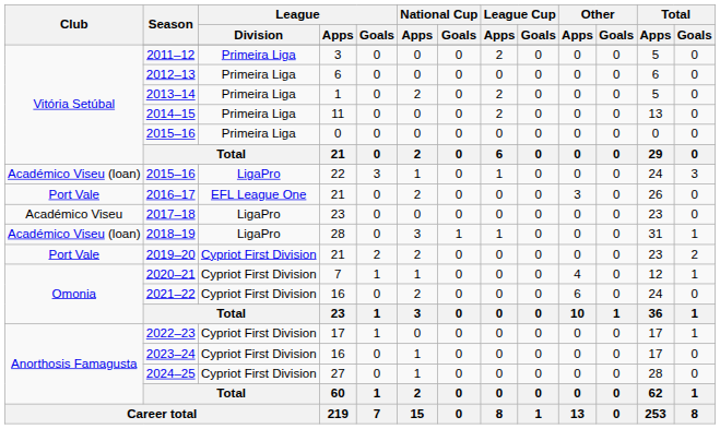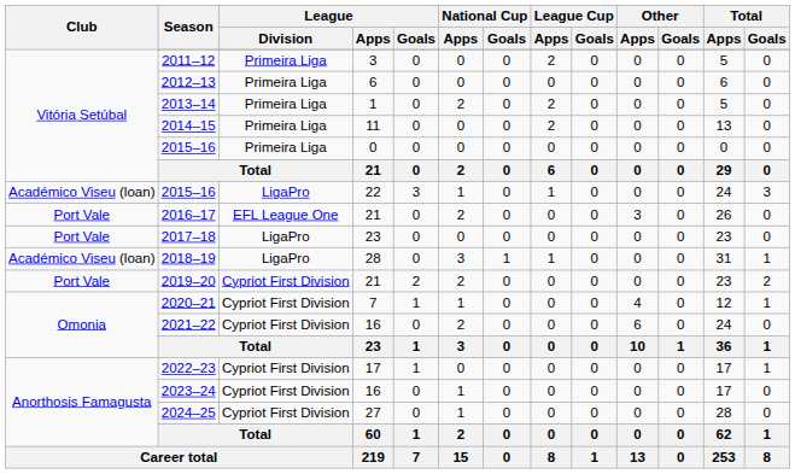2017–18 | Club: Académico Viseu -> Port Vale
